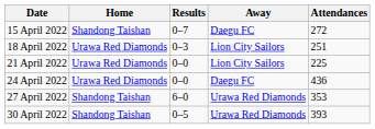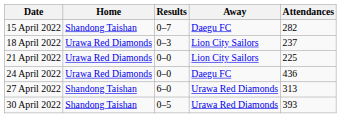15 April 2022 | Attendances: 272 -> 282
18 April 2022 | Attendances: 251 -> 237
27 April 2022 | Attendances: 353 -> 313
